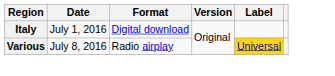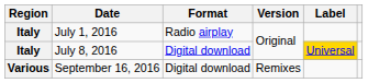July 1, 2016 | Format: Digital download -> Radio airplay
July 8, 2016 | Region: Various -> Italy
July 8, 2016 | Format: Radio airplay -> Digital download
+ row: Various | September 16, 2016 | Digital download | Remixes
